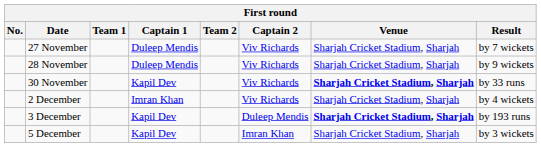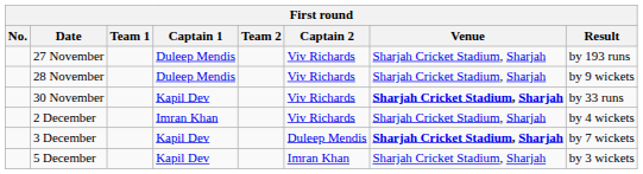27 November | Result: by 7 wickets -> by 193 runs
3 December | Result: by 193 runs -> by 7 wickets
